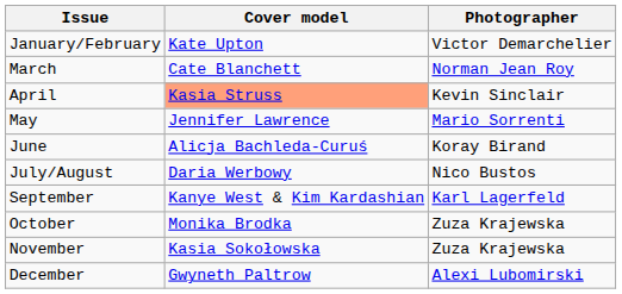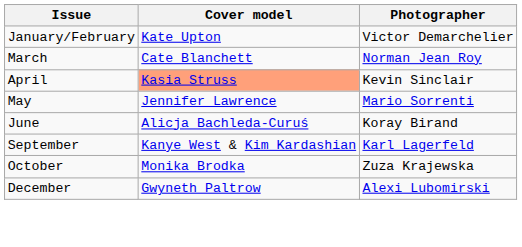- row: July/August | Daria Werbowy | Nico Bustos
- row: November | Kasia Sokołowska | Zuza Krajewska
